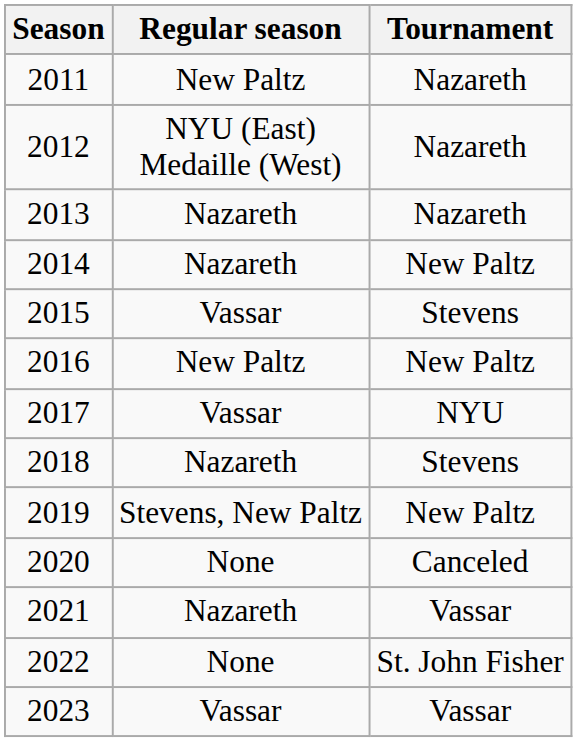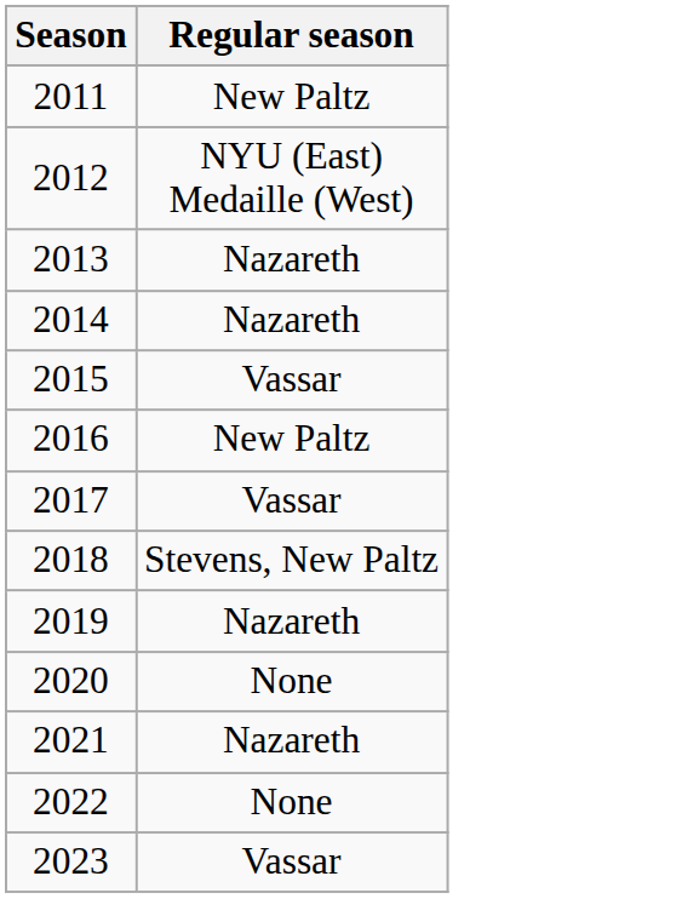- column: Tournament | Nazareth | Nazareth | Nazareth | New Paltz | Stevens | New Paltz | NYU | Stevens | New Paltz | Canceled | Vassar | St. John Fisher | Vassar
2018 | Regular season: Nazareth -> Stevens, New Paltz
2019 | Regular season: Stevens, New Paltz -> Nazareth
